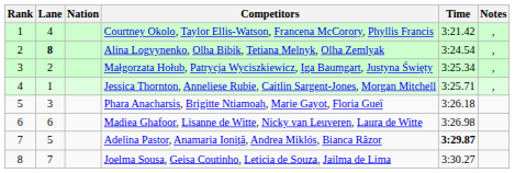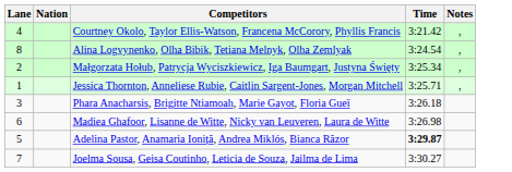- column: Rank | 1 | 2 | 3 | 4 | 5 | 6 | 7 | 8
Alina Logvynenko, Olha Bibik, Tetiana Melnyk, Olha Zemlyak | Lane: bold -> normal
